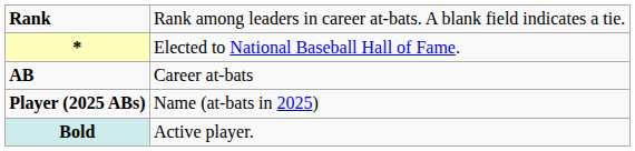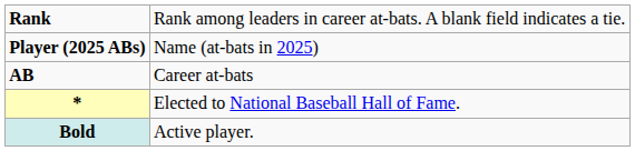rows swapped: Player (2025 ABs) <-> *
